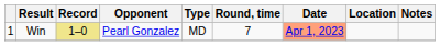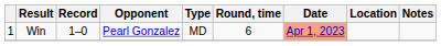Win | Record: khaki background -> no background
Win | Round, time: 7 -> 6
